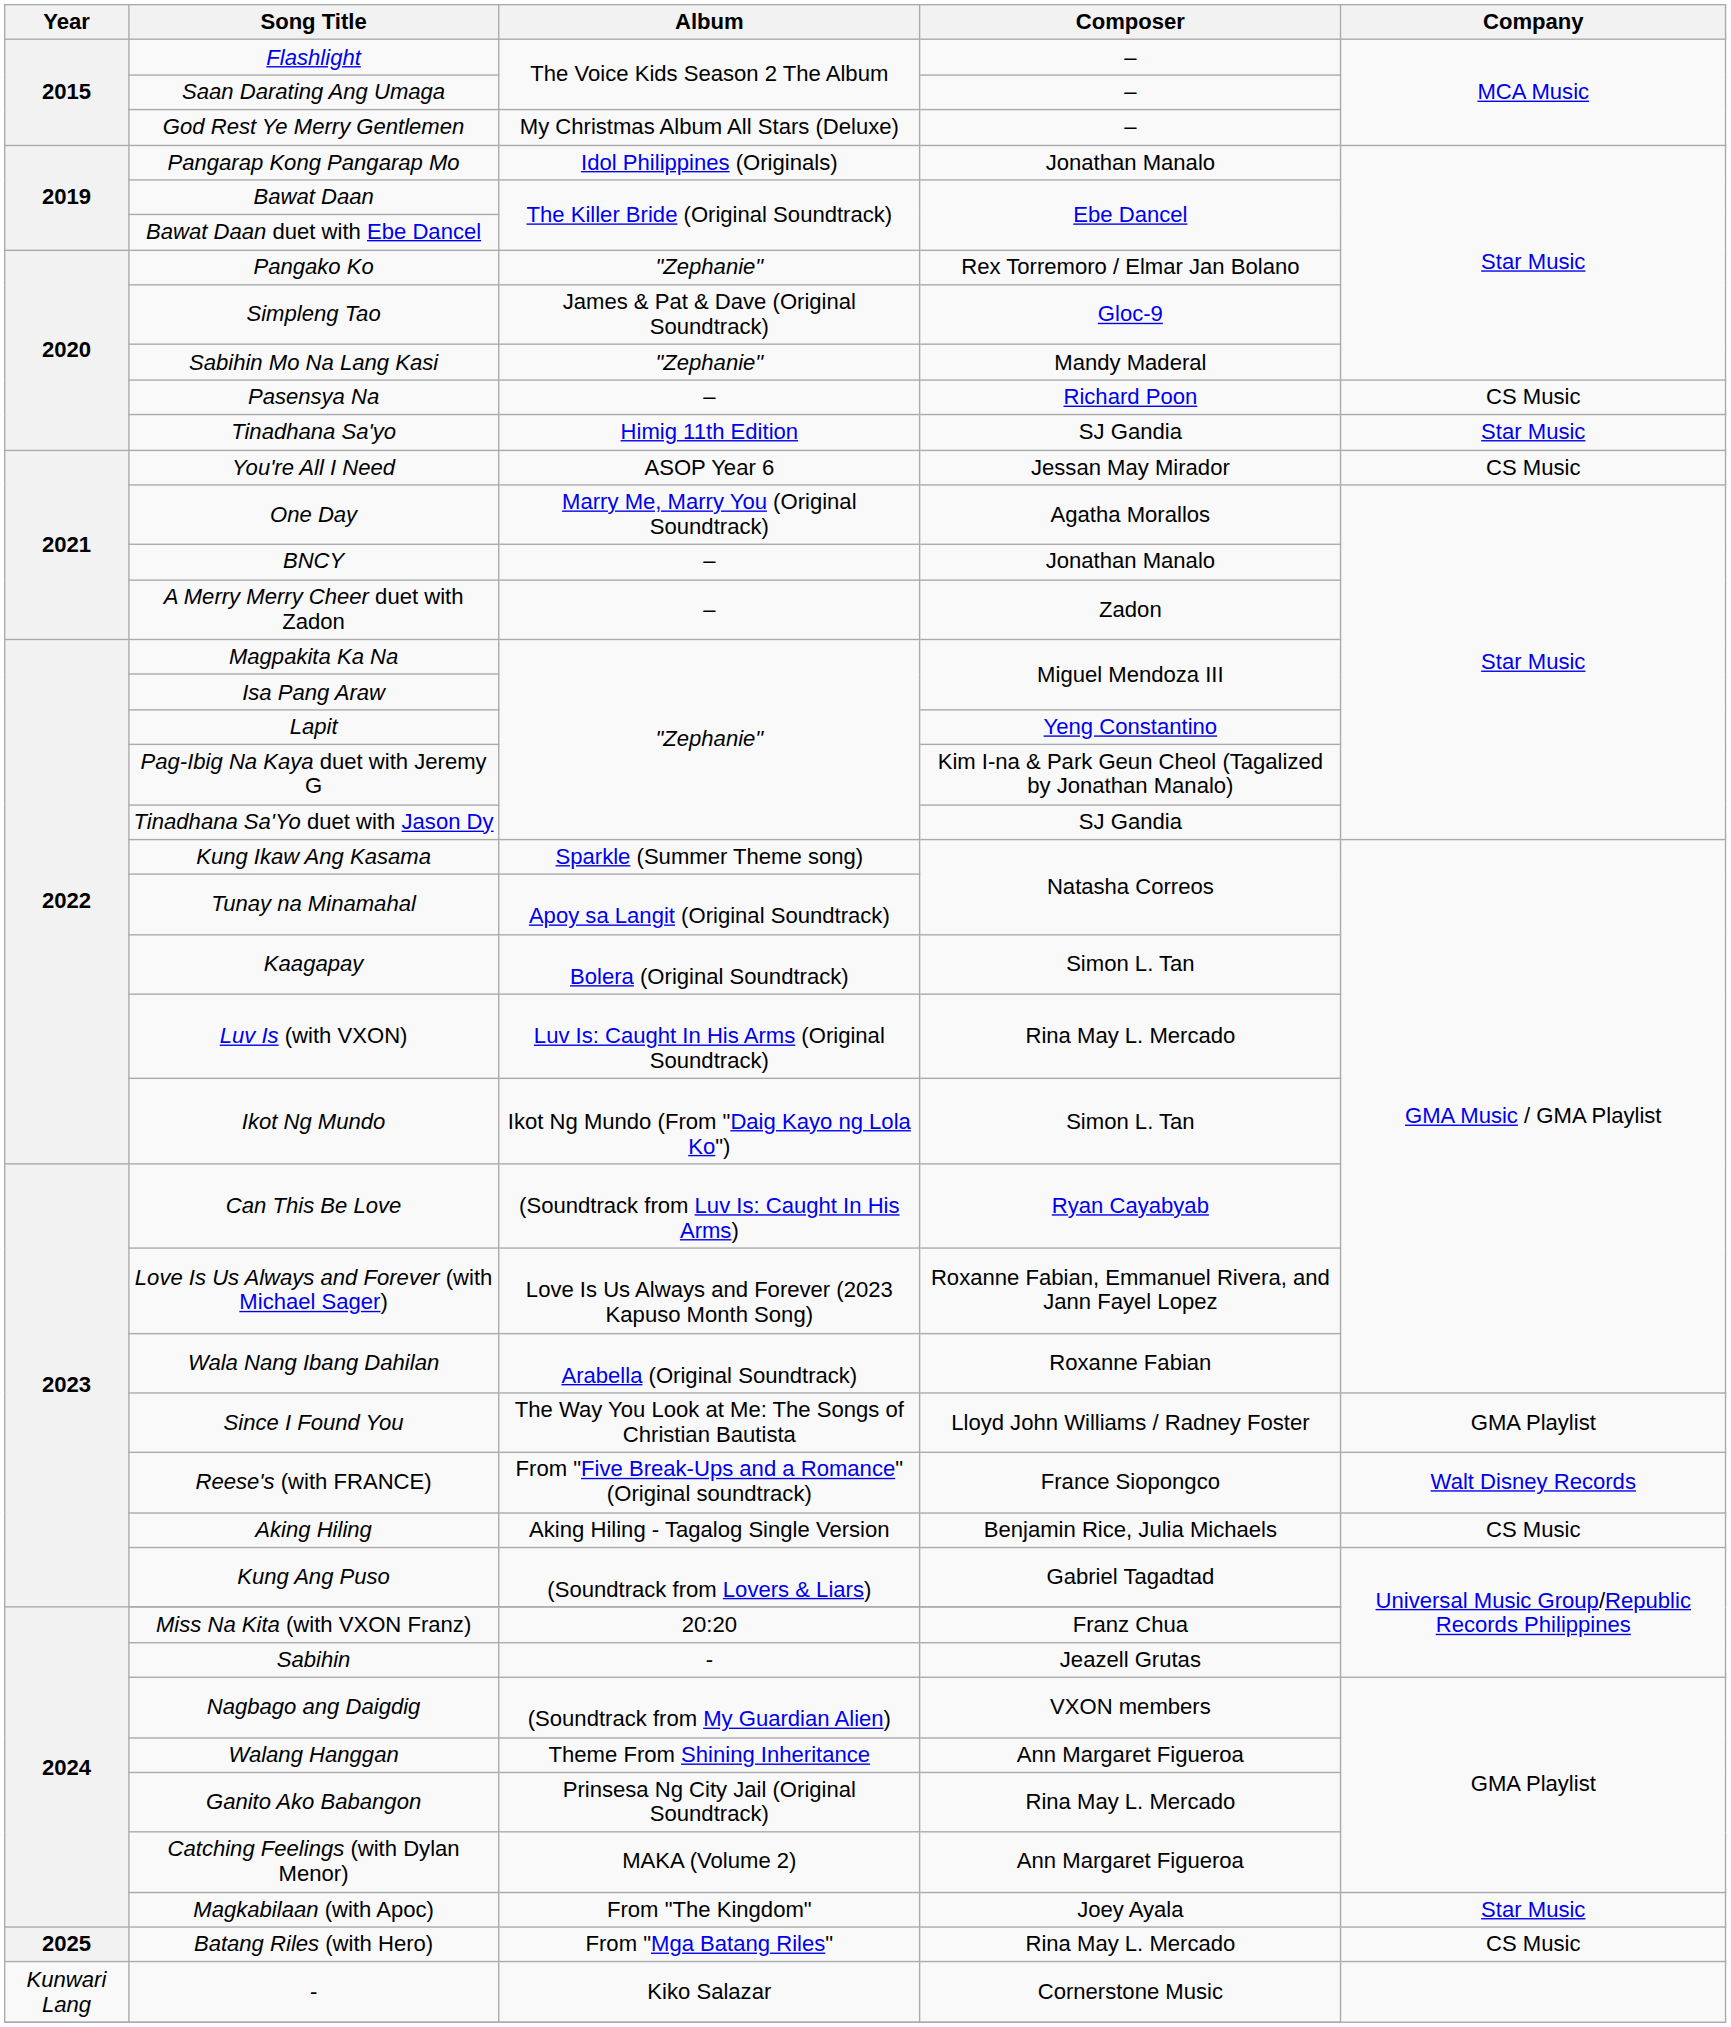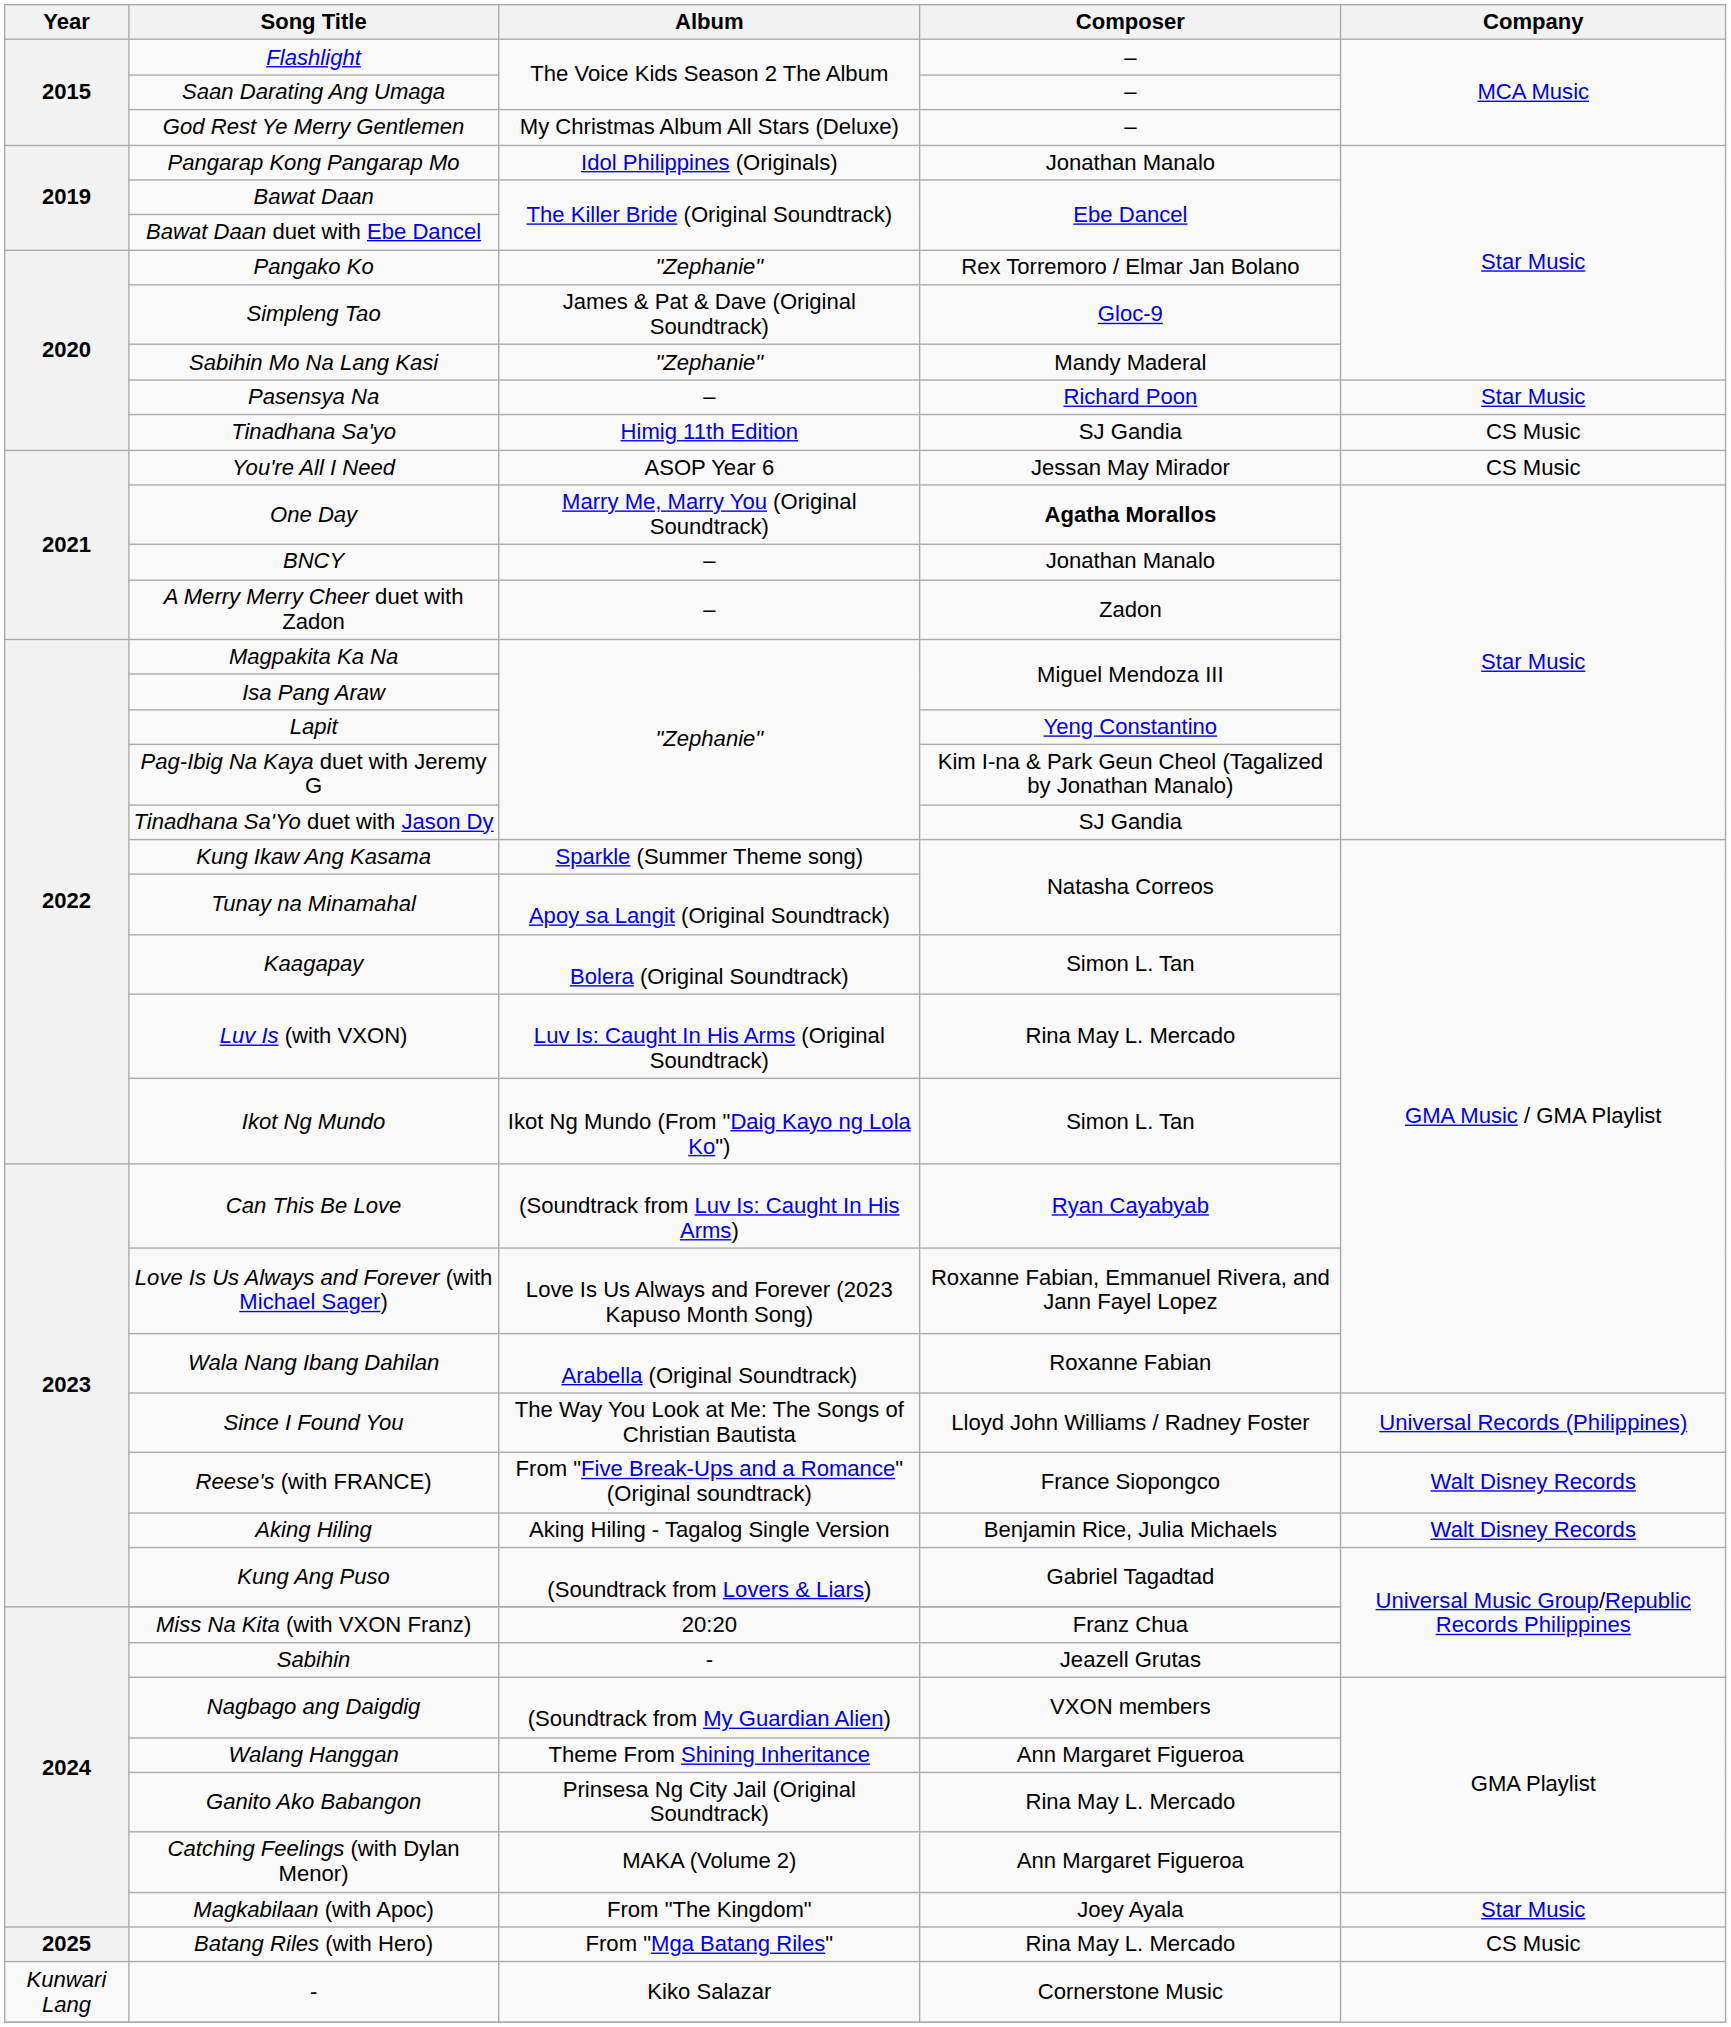Pasensya Na | Company: CS Music -> Star Music
Tinadhana Sa'yo | Company: Star Music -> CS Music
One Day | Composer: normal -> bold
Since I Found You | Company: GMA Playlist -> Universal Records (Philippines)
Aking Hiling | Company: CS Music -> Walt Disney Records
